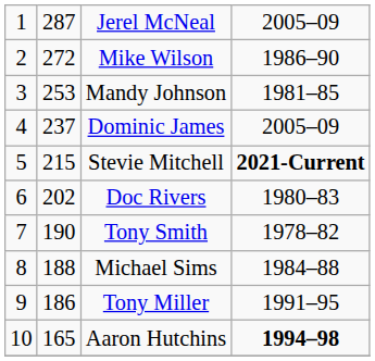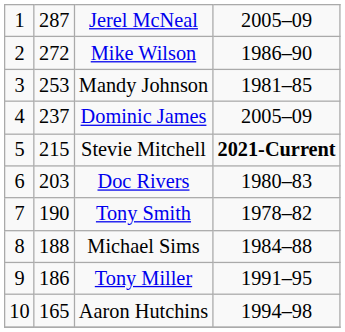Doc Rivers | column 2: 202 -> 203
Aaron Hutchins | column 4: bold -> normal
